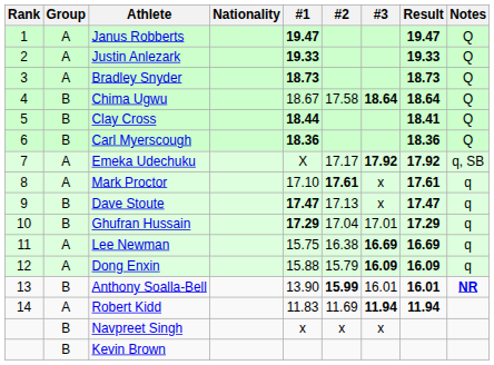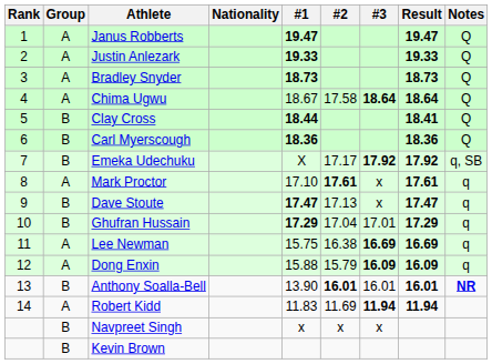Chima Ugwu | Group: B -> A
Emeka Udechuku | Group: A -> B
Anthony Soalla-Bell | #2: 15.99 -> 16.01
